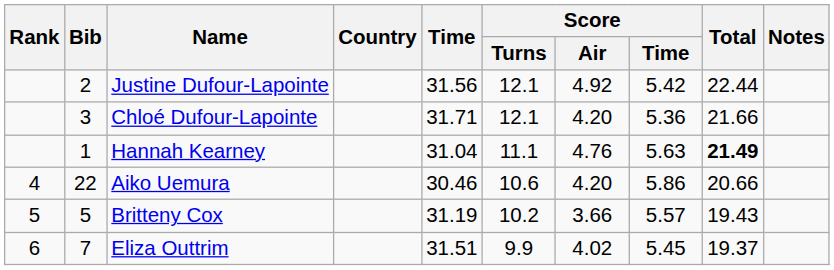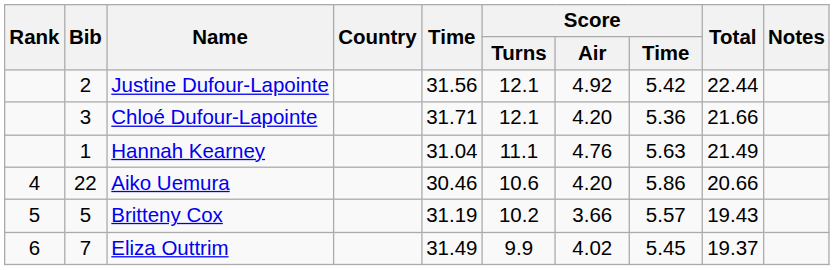Hannah Kearney | Total: bold -> normal
Eliza Outtrim | Time: 31.51 -> 31.49
